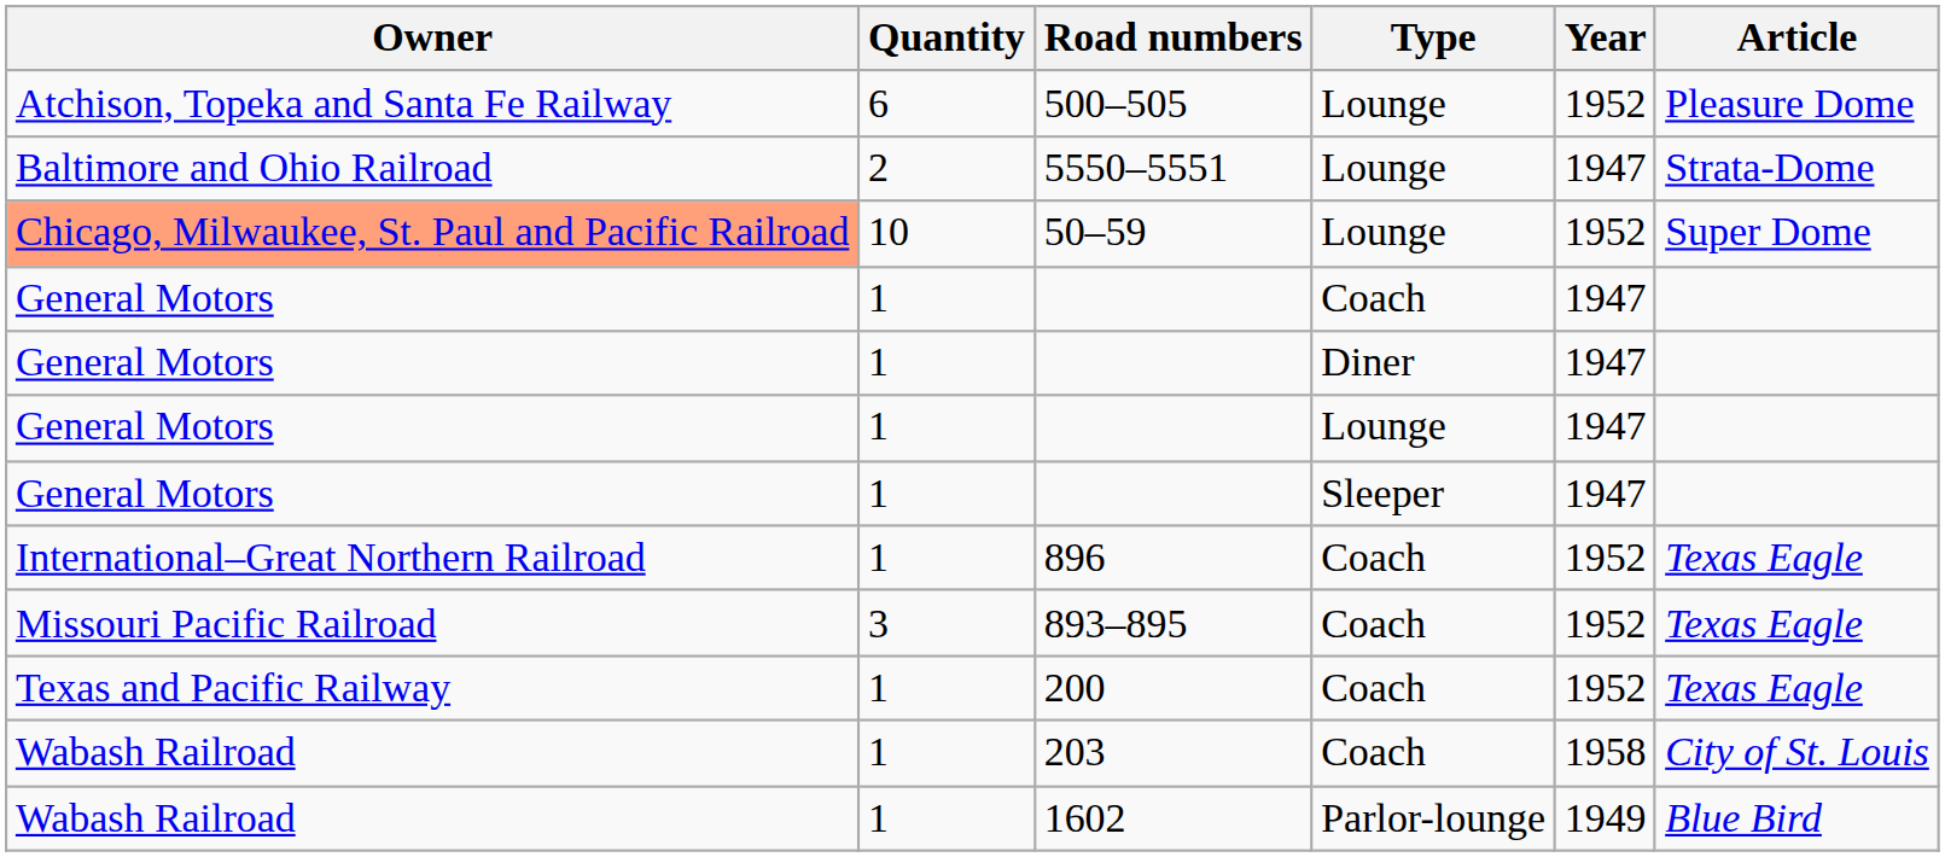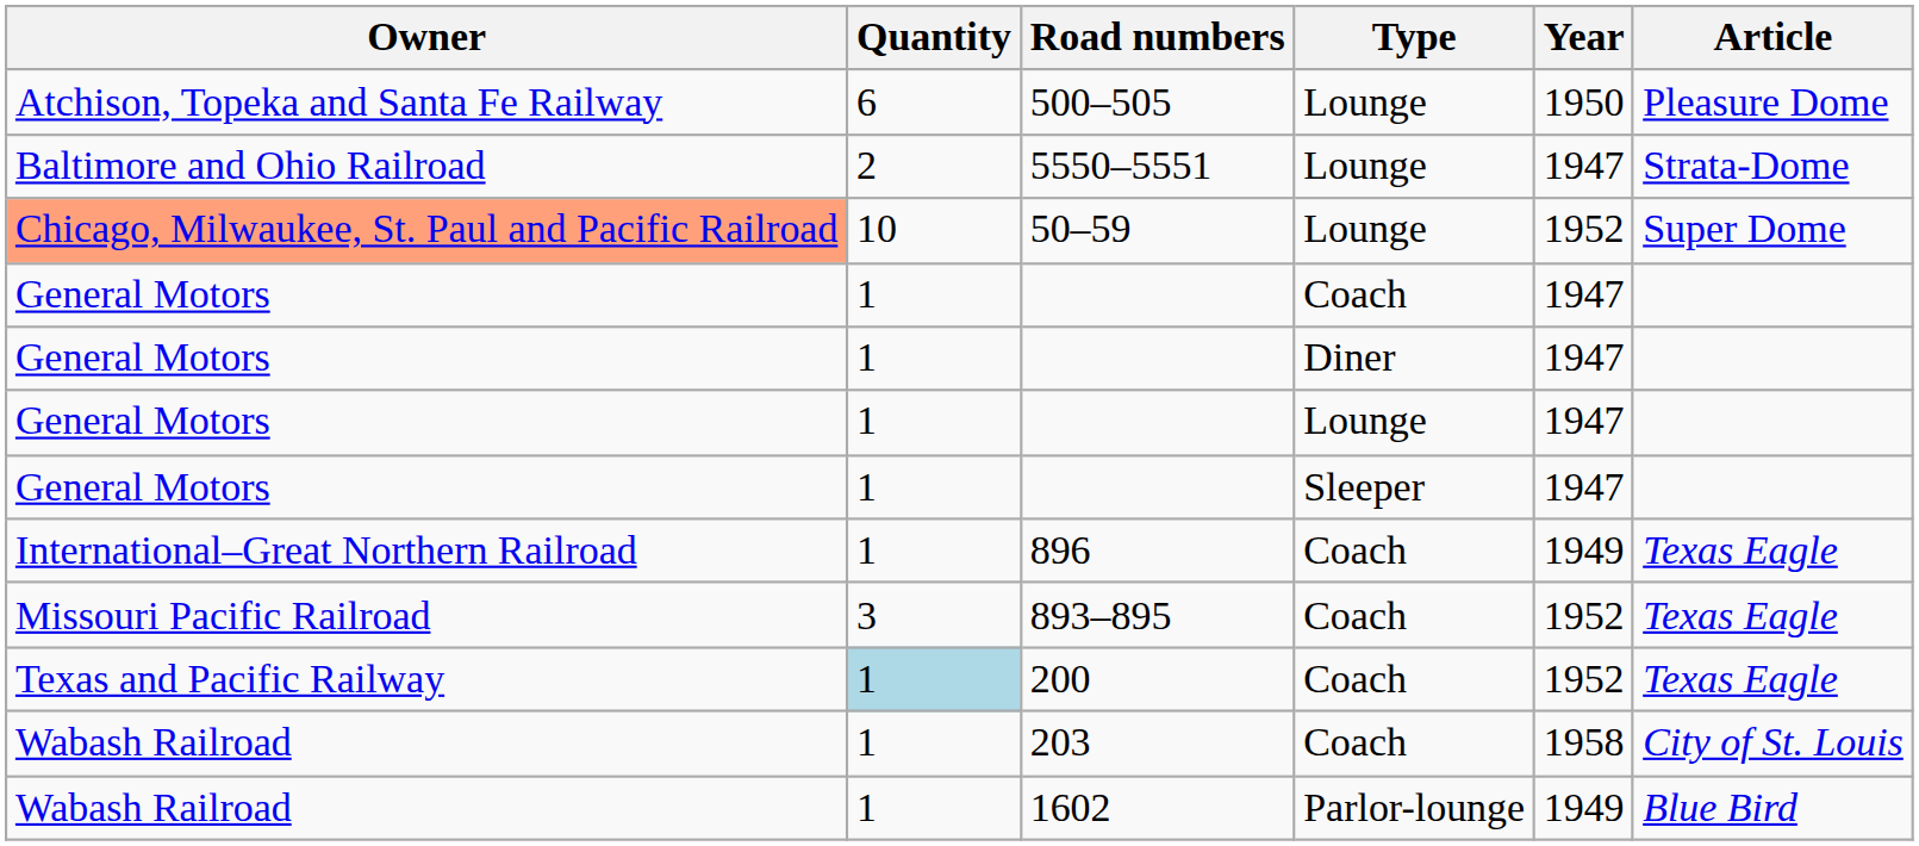500–505 | Year: 1952 -> 1950
896 | Year: 1952 -> 1949
200 | Quantity: no background -> lightblue background
